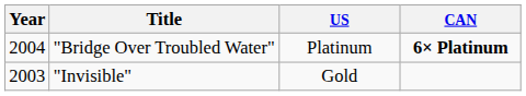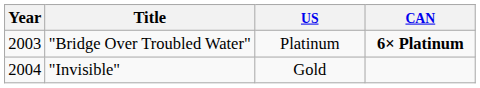"Bridge Over Troubled Water" | Year: 2004 -> 2003
"Invisible" | Year: 2003 -> 2004
